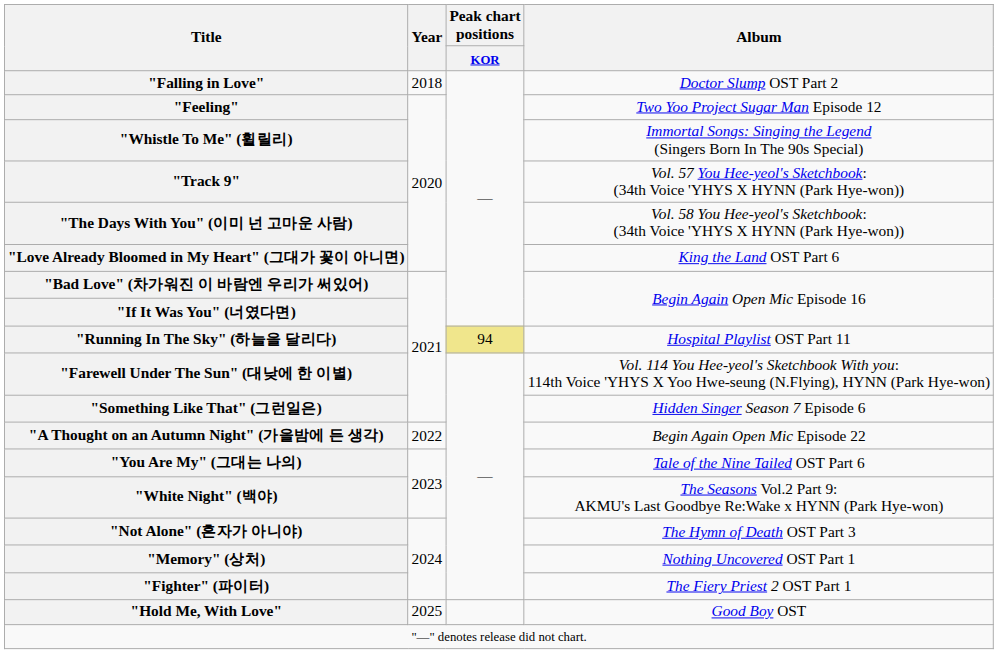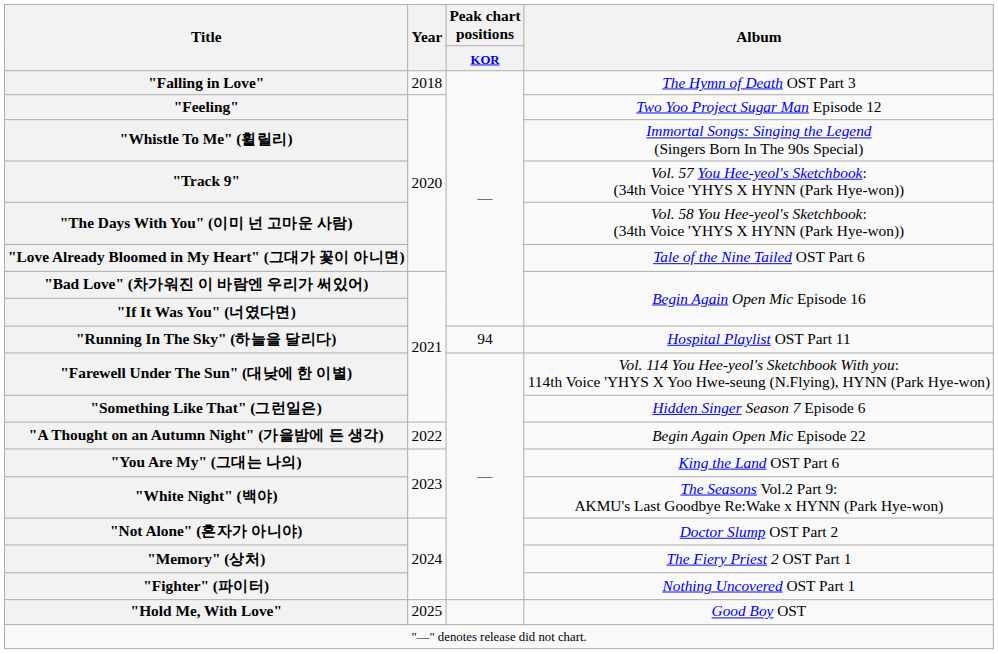"Falling in Love" | Album: Doctor Slump OST Part 2 -> The Hymn of Death OST Part 3
"Love Already Bloomed in My Heart" (그대가 꽃이 아니면) | Album: King the Land OST Part 6 -> Tale of the Nine Tailed OST Part 6
"Running In The Sky" (하늘을 달리다) | Peak chart positions / KOR: khaki background -> no background
"You Are My" (그대는 나의) | Album: Tale of the Nine Tailed OST Part 6 -> King the Land OST Part 6
"Not Alone" (혼자가 아니야) | Album: The Hymn of Death OST Part 3 -> Doctor Slump OST Part 2
"Memory" (상처) | Album: Nothing Uncovered OST Part 1 -> The Fiery Priest 2 OST Part 1
"Fighter" (파이터) | Album: The Fiery Priest 2 OST Part 1 -> Nothing Uncovered OST Part 1
